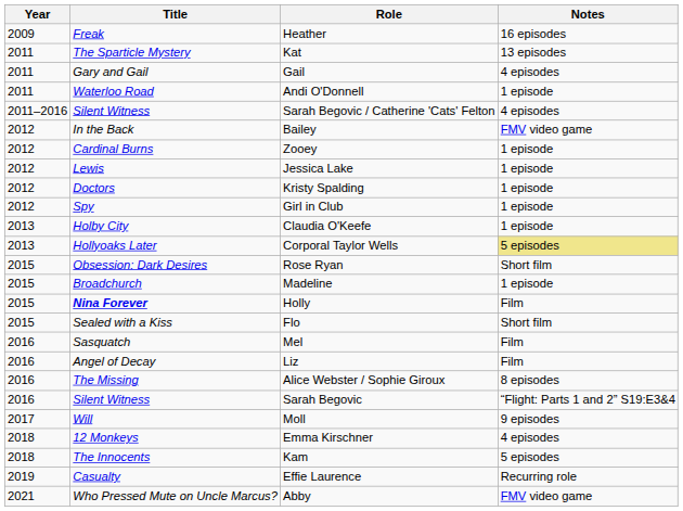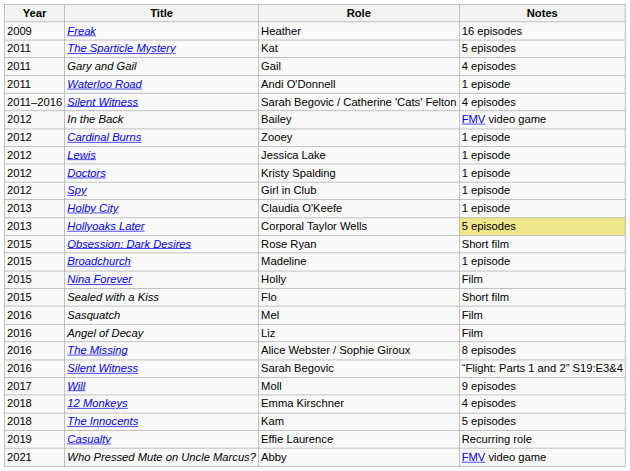Kat | Notes: 13 episodes -> 5 episodes
Holly | Title: bold -> normal
